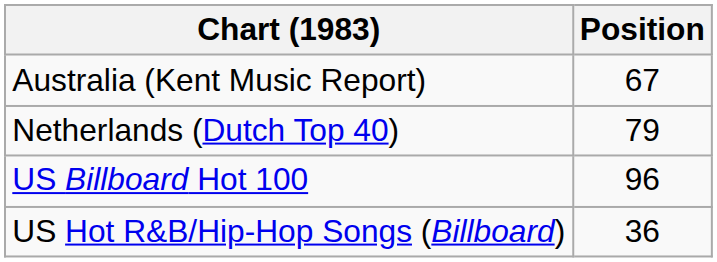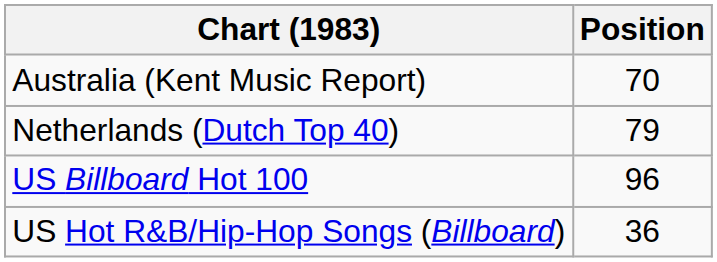Australia (Kent Music Report) | Position: 67 -> 70
